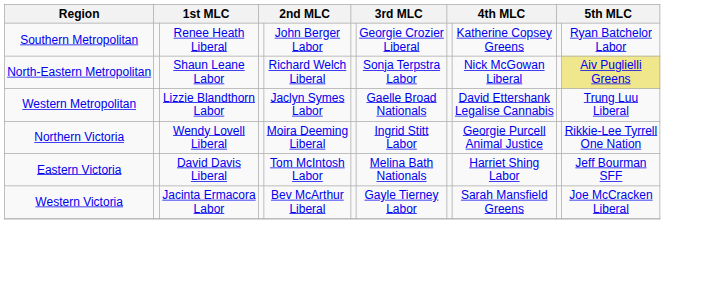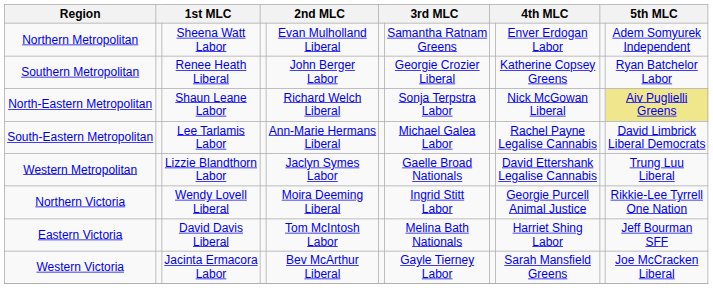+ row: Northern Metropolitan | Sheena Watt Labor | Evan Mulholland Liberal | Samantha Ratnam Greens | Enver Erdogan Labor | Adem Somyurek Independent
+ row: South-Eastern Metropolitan | Lee Tarlamis Labor | Ann-Marie Hermans Liberal | Michael Galea Labor | Rachel Payne Legalise Cannabis | David Limbrick Liberal Democrats
